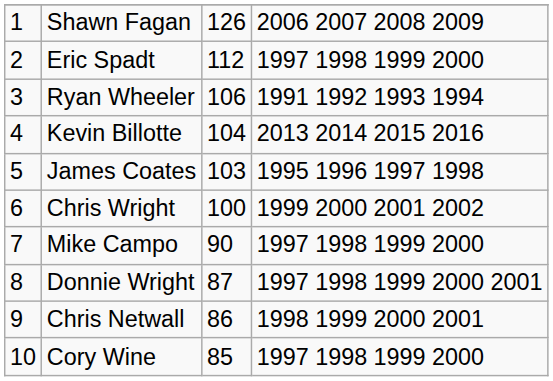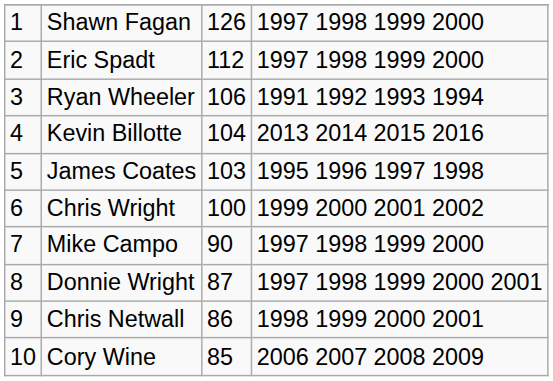Shawn Fagan | column 4: 2006 2007 2008 2009 -> 1997 1998 1999 2000
Cory Wine | column 4: 1997 1998 1999 2000 -> 2006 2007 2008 2009
